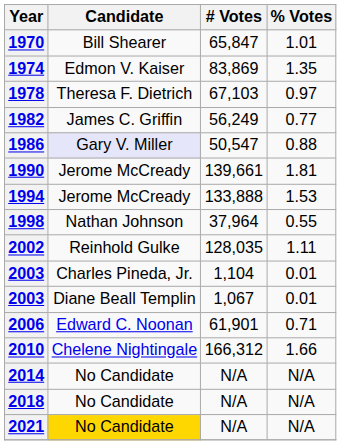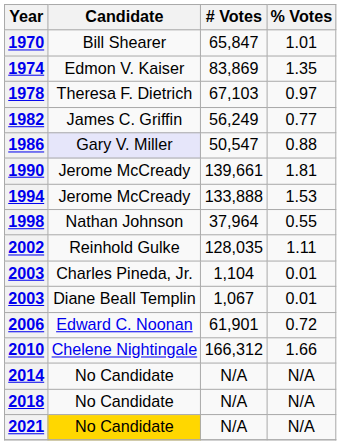2006 | % Votes: 0.71 -> 0.72
